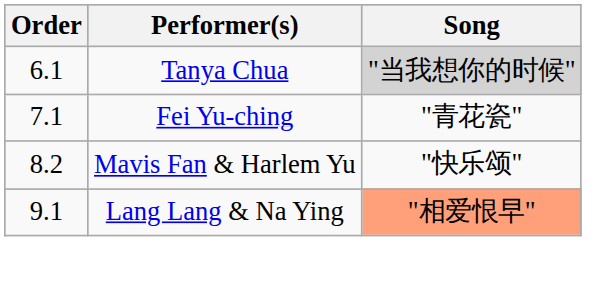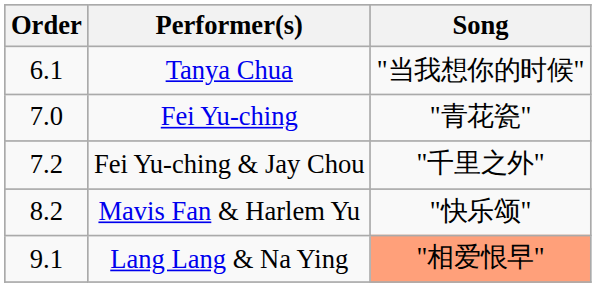Tanya Chua | Song: lightgrey background -> no background
Fei Yu-ching | Order: 7.1 -> 7.0
+ row: 7.2 | Fei Yu-ching & Jay Chou | "千里之外"
